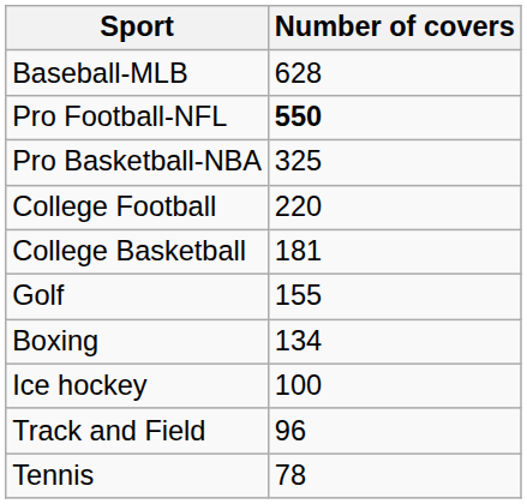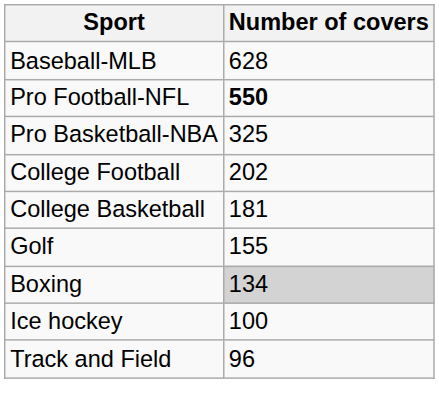College Football | Number of covers: 220 -> 202
Boxing | Number of covers: no background -> lightgrey background
- row: Tennis | 78
